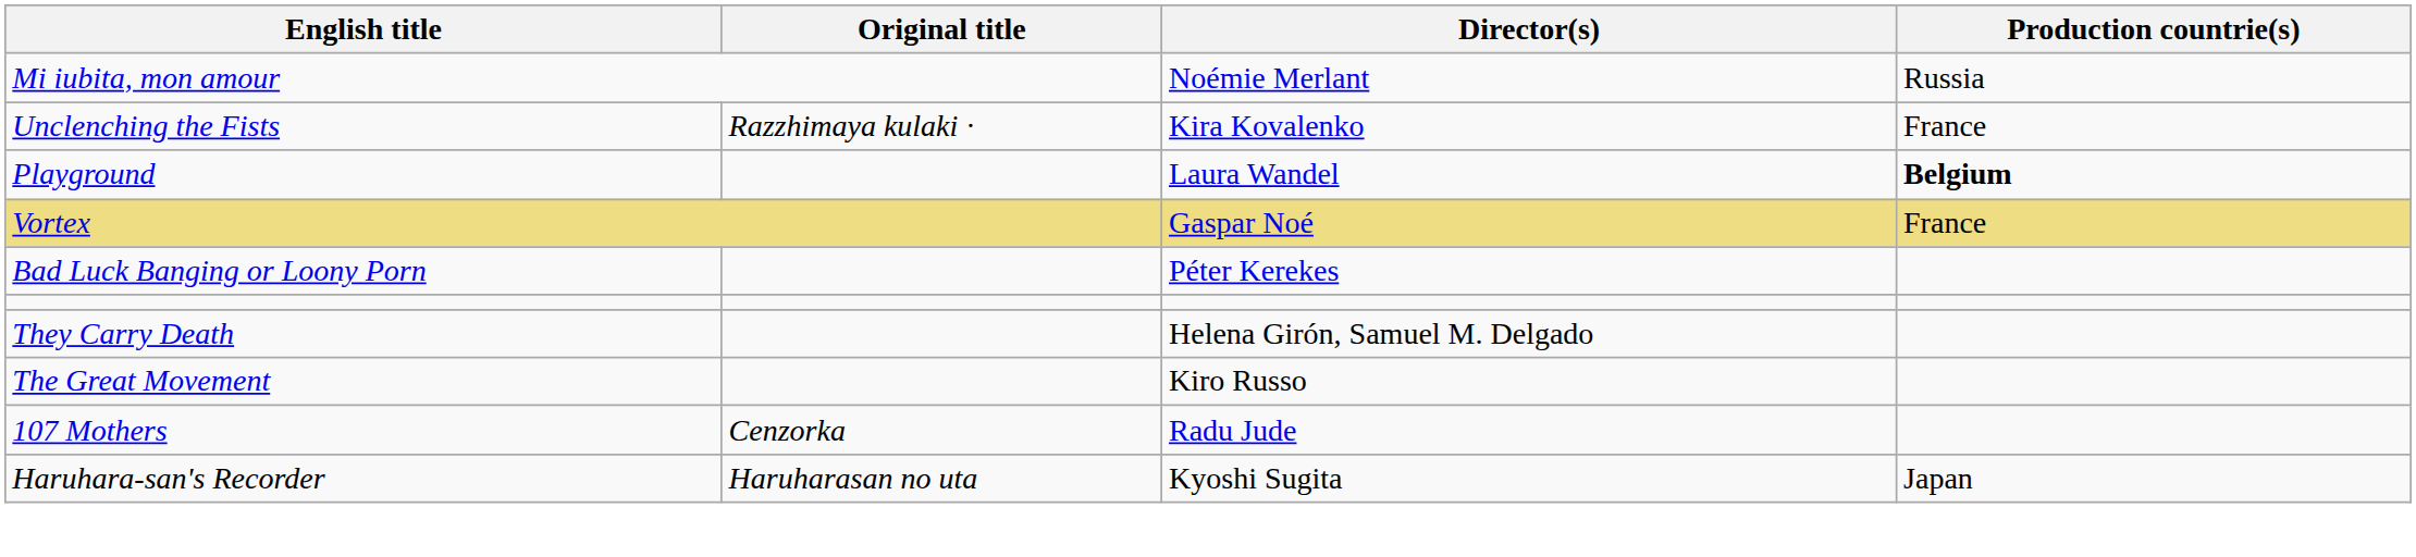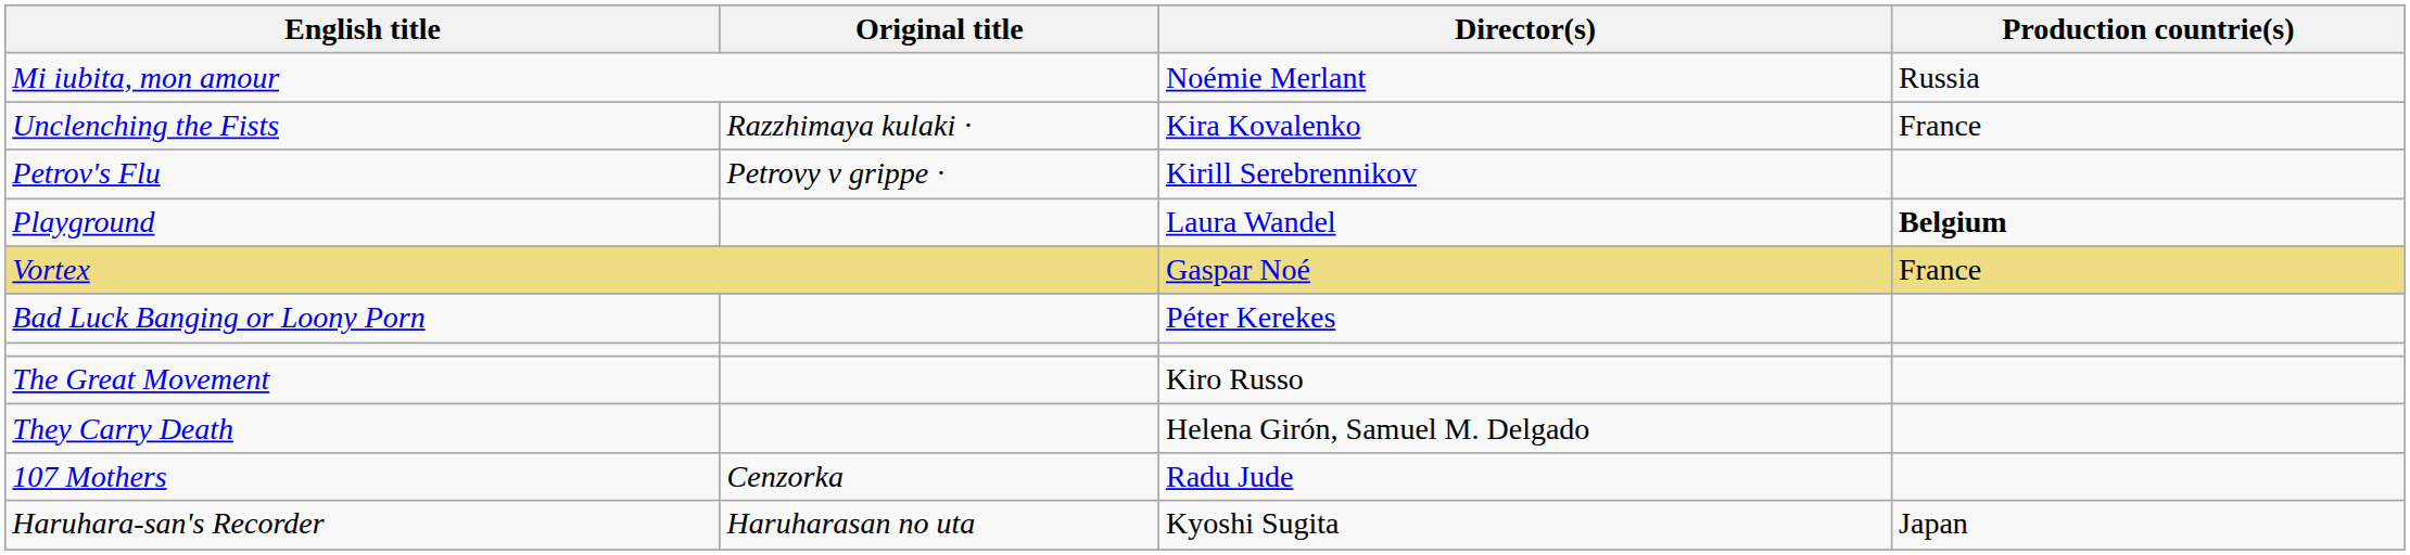+ row: Petrov's Flu | Petrovy v grippe · | Kirill Serebrennikov
rows swapped: They Carry Death <-> The Great Movement
